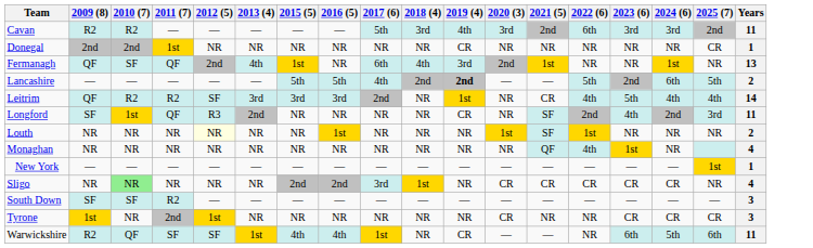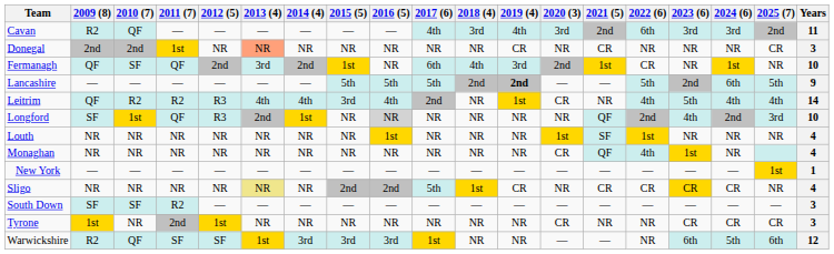+ column: 2014 (4) | — | NR | 2nd | — | 4th | 1st | NR | NR | — | NR | — | NR | 3rd
Cavan | 2010 (7): R2 -> QF
Cavan | 2017 (6): 5th -> 4th
Donegal | 2013 (4): no background -> lightsalmon background
Donegal | 2021 (5): NR -> CR
Donegal | Years: 1 -> 3
Fermanagh | 2013 (4): 4th -> 3rd
Fermanagh | 2022 (6): NR -> CR
Fermanagh | Years: 13 -> 10
Lancashire | 2017 (6): 4th -> 5th
Lancashire | Years: 2 -> 9
Leitrim | 2012 (5): SF -> R3
Leitrim | 2013 (4): 3rd -> 4th
Leitrim | 2016 (5): 3rd -> 4th
Leitrim | 2020 (3): NR -> CR
Leitrim | 2021 (5): CR -> NR
Longford | 2016 (5): no background -> lightgrey background
Longford | 2019 (4): CR -> NR
Longford | 2021 (5): SF -> QF
Longford | Years: 11 -> 10
Louth | 2012 (5): lightyellow background -> no background
Louth | Years: 2 -> 4
Monaghan | 2020 (3): NR -> CR
Sligo | 2010 (7): lightgreen background -> no background
Sligo | 2013 (4): no background -> khaki background
Sligo | 2017 (6): 3rd -> 5th
Sligo | 2019 (4): NR -> CR
Sligo | 2020 (3): CR -> NR
Sligo | 2023 (6): no background -> gold background
Warwickshire | 2015 (5): 4th -> 3rd
Warwickshire | 2016 (5): 4th -> 3rd
Warwickshire | 2019 (4): CR -> NR
Warwickshire | Years: 11 -> 12
